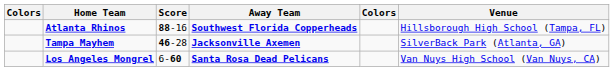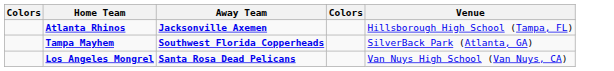- column: Score | 88-16 | 46-28 | 6-60
Atlanta Rhinos | Away Team: Southwest Florida Copperheads -> Jacksonville Axemen
Tampa Mayhem | Away Team: Jacksonville Axemen -> Southwest Florida Copperheads
